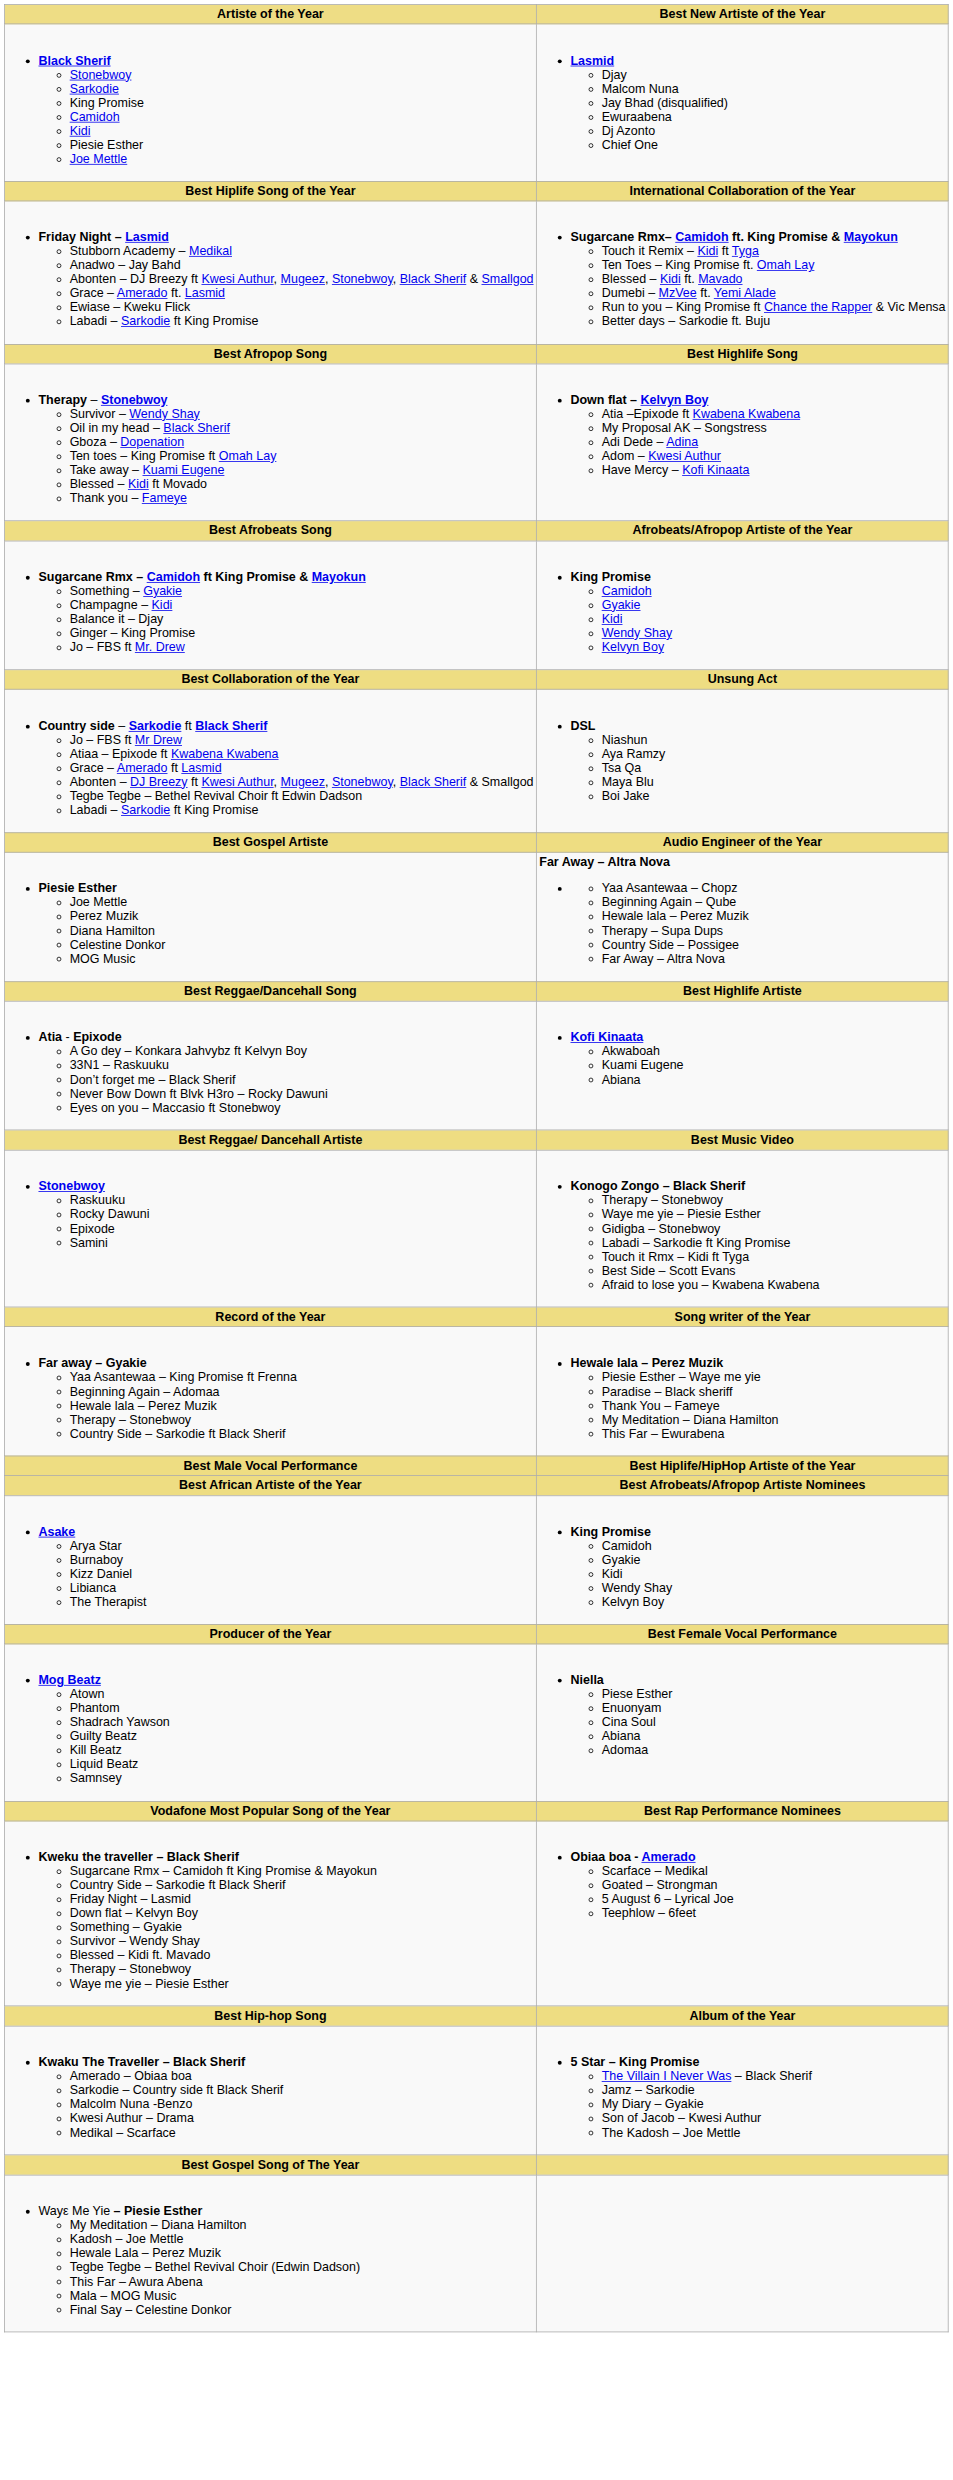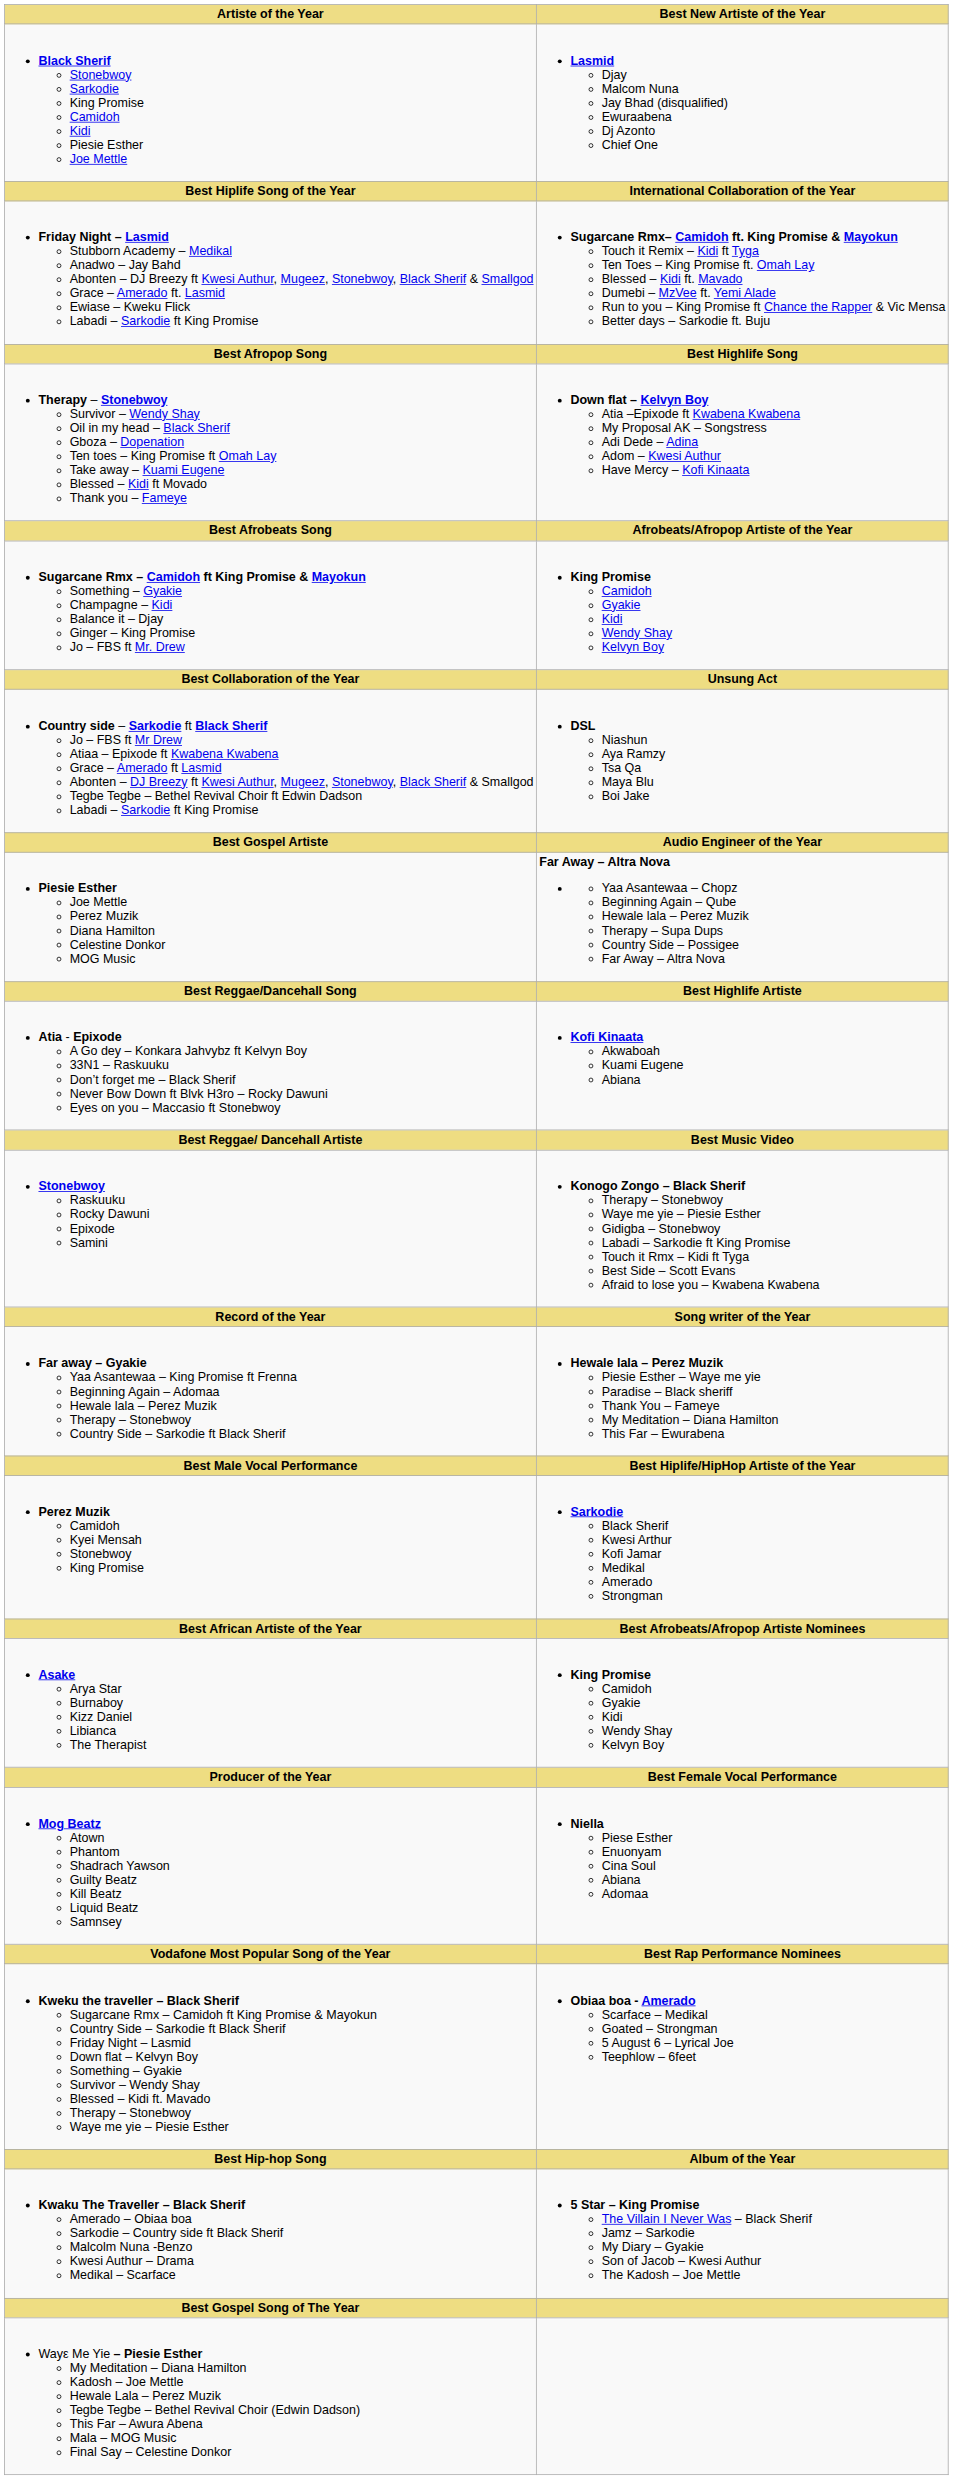+ row: Perez Muzik Camidoh Kyei Mensah Stonebwoy King Promise | Sarkodie Black Sherif Kwesi Arthur Kofi Jamar Medikal Amerado Strongman
